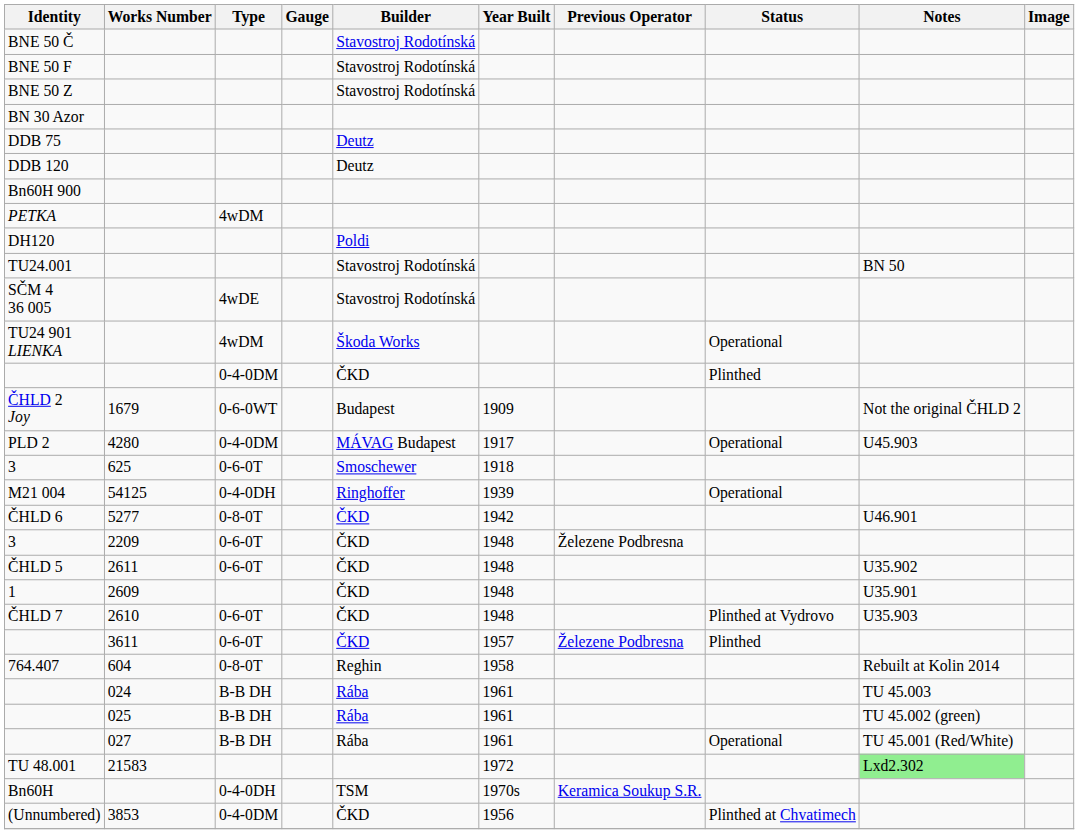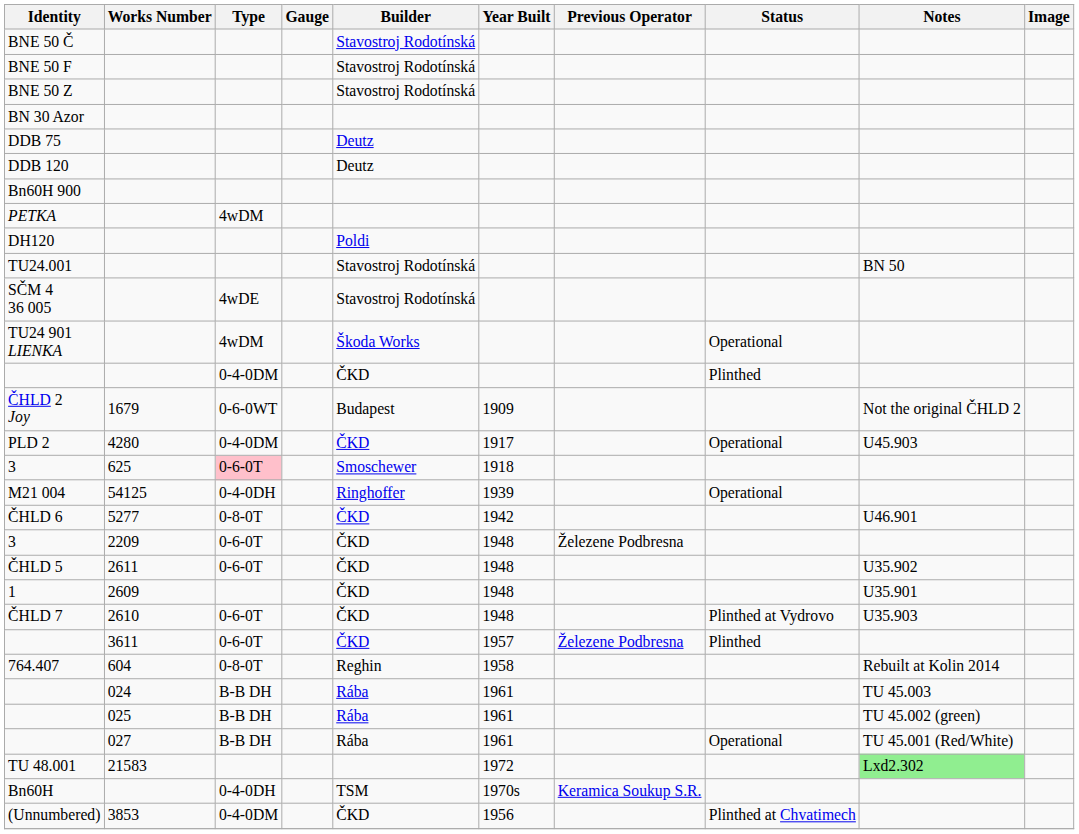PLD 2 | Builder: MÁVAG Budapest -> ČKD
3 / 625 | Type: no background -> pink background
